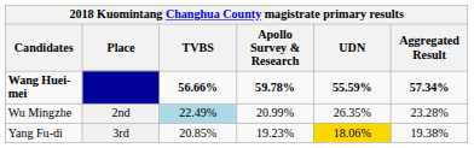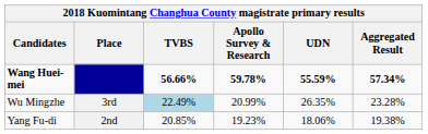Wu Mingzhe | Place: 2nd -> 3rd
Yang Fu-di | Place: 3rd -> 2nd
Yang Fu-di | UDN: gold background -> no background
